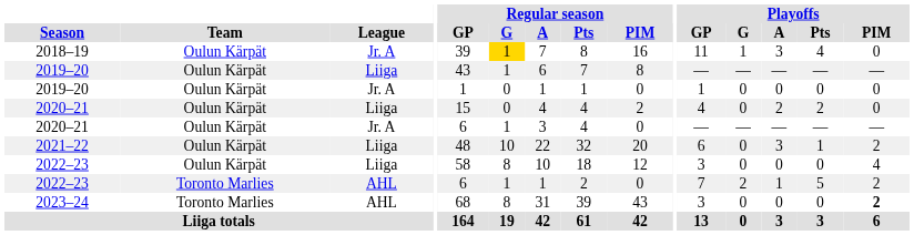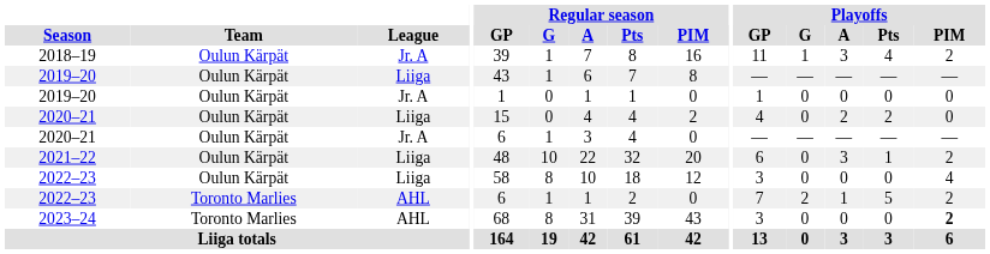2018–19 | Regular season / G: gold background -> no background
2018–19 | Playoffs / PIM: 0 -> 2
